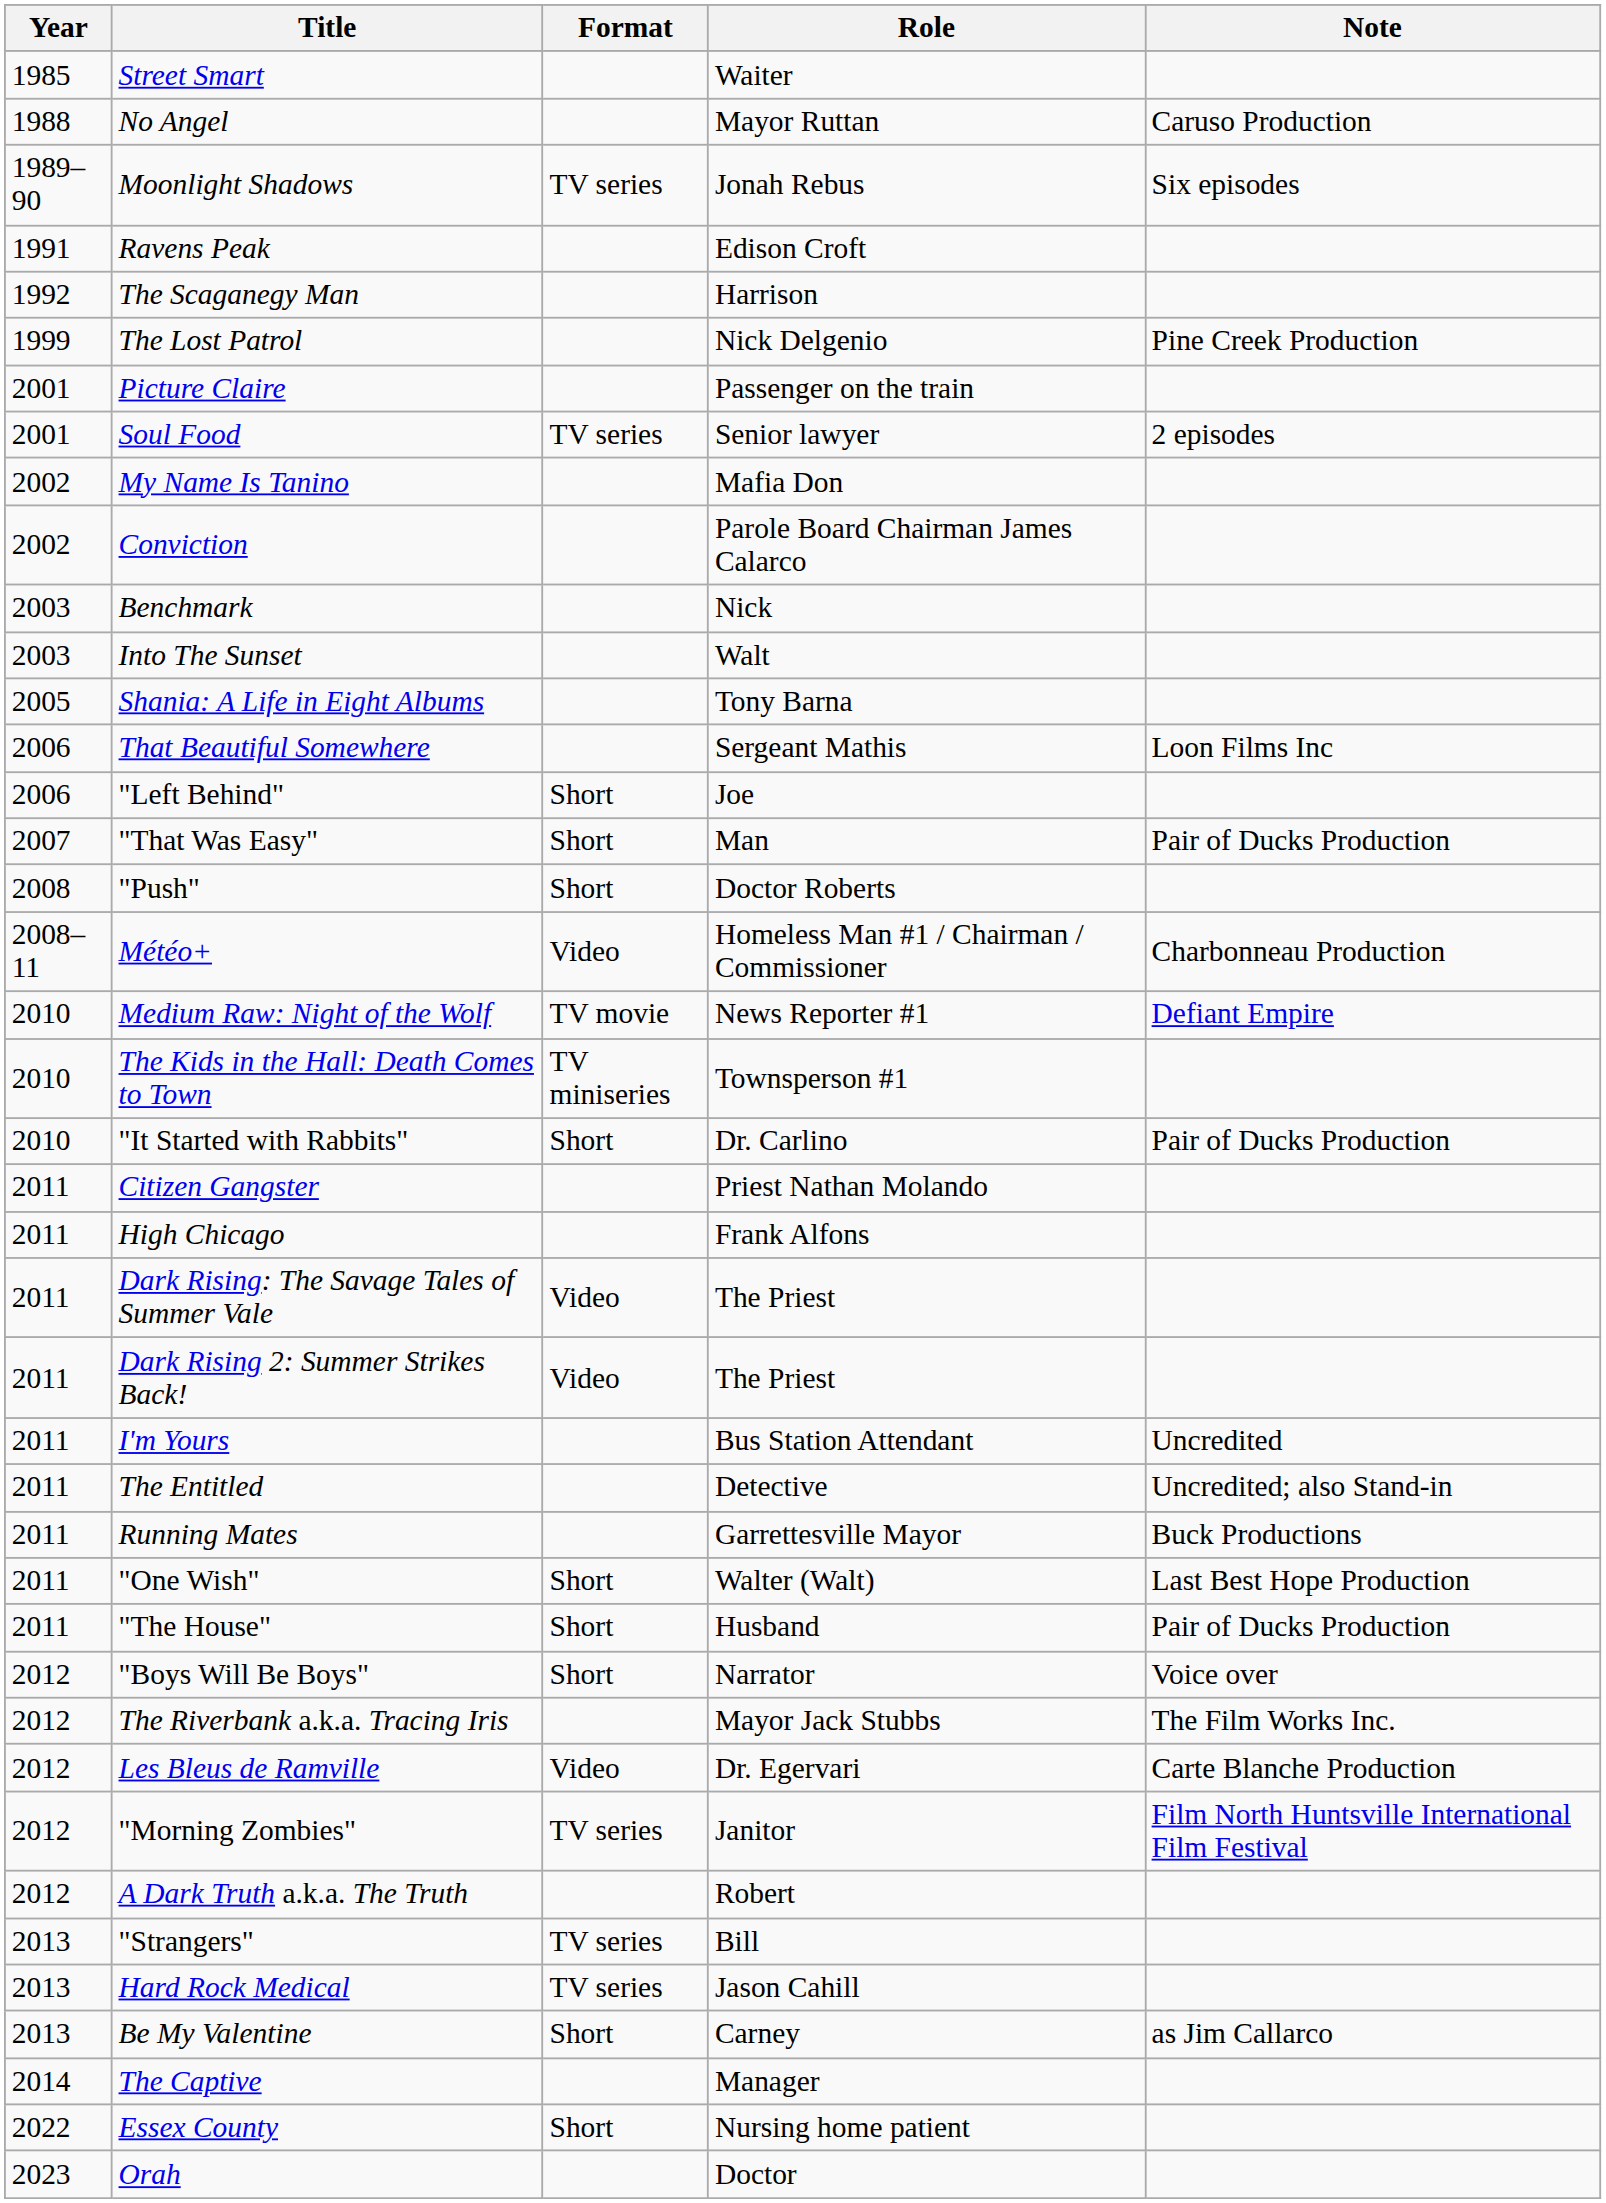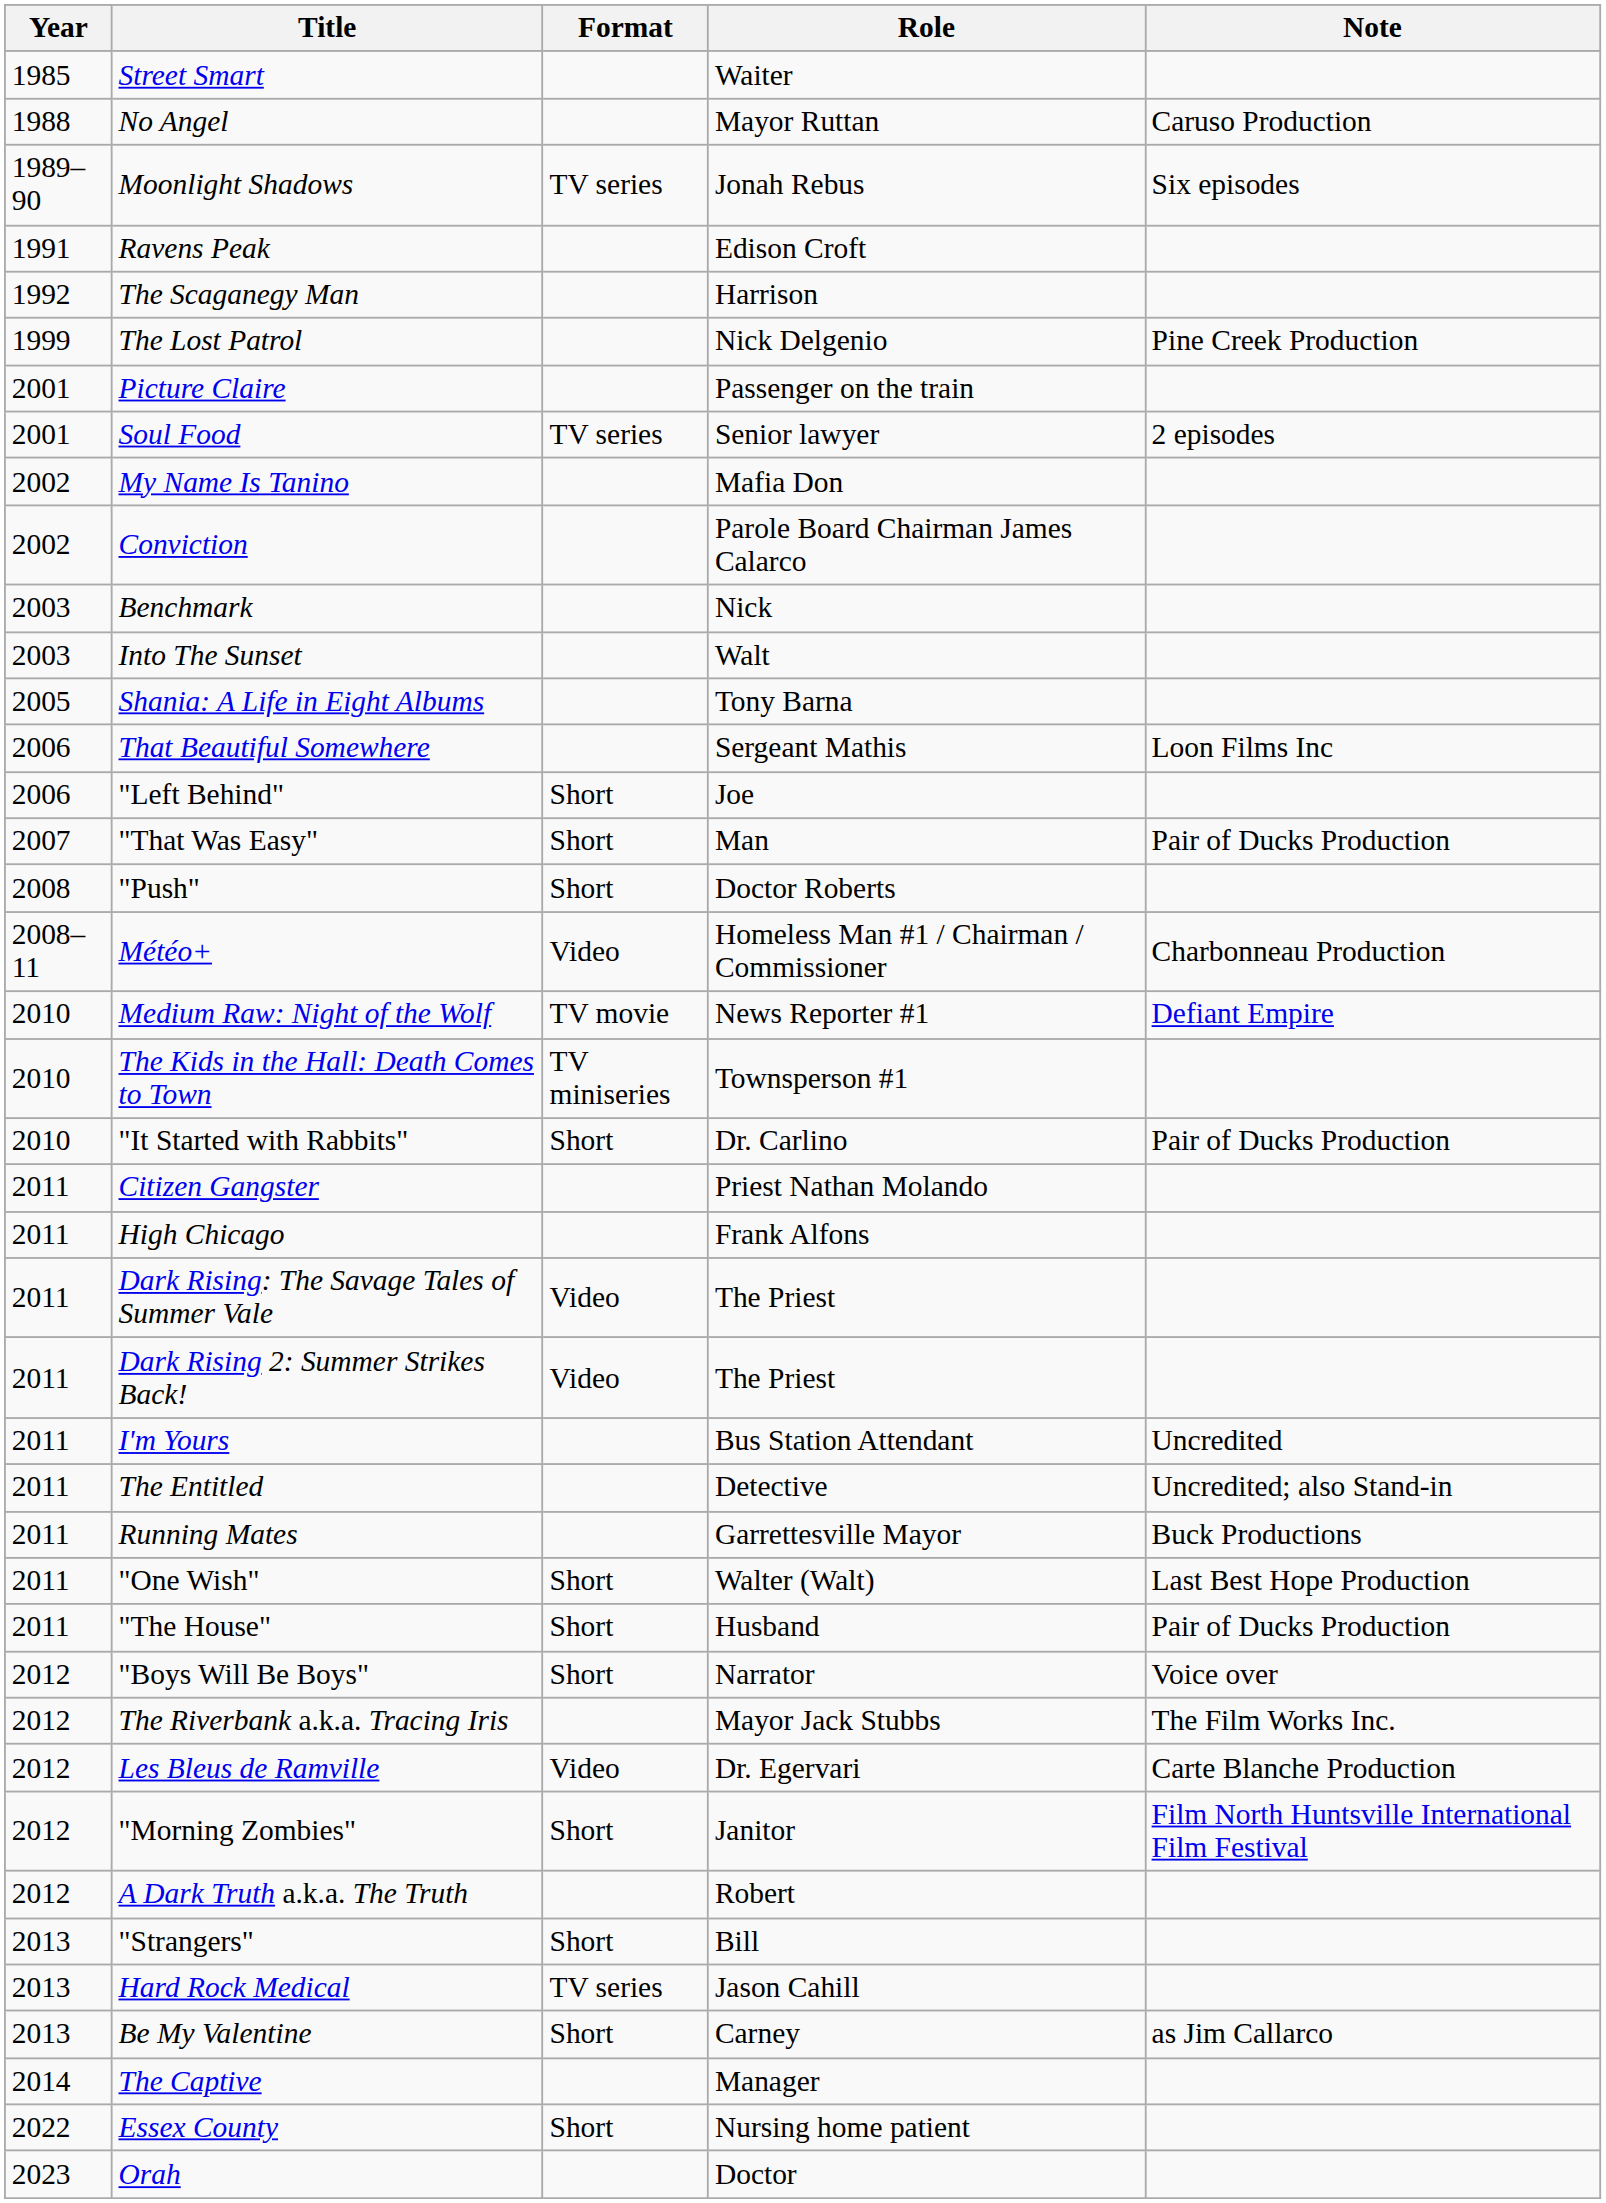"Morning Zombies" | Format: TV series -> Short
"Strangers" | Format: TV series -> Short
